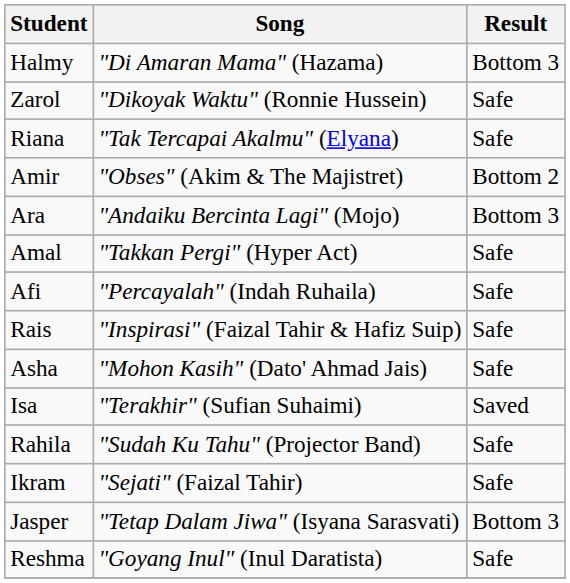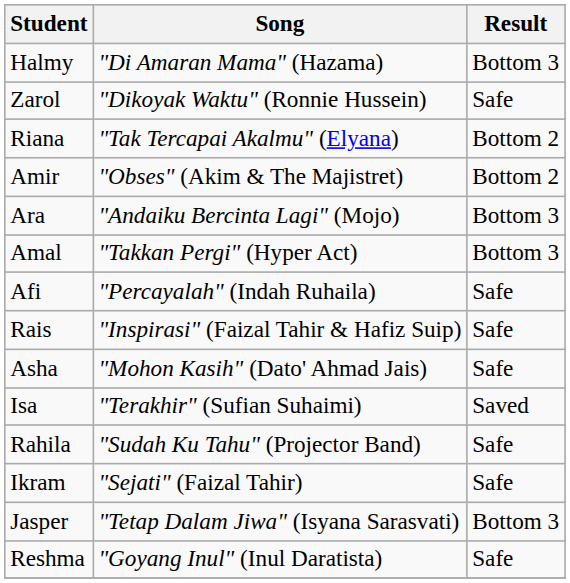Riana | Result: Safe -> Bottom 2
Amal | Result: Safe -> Bottom 3
